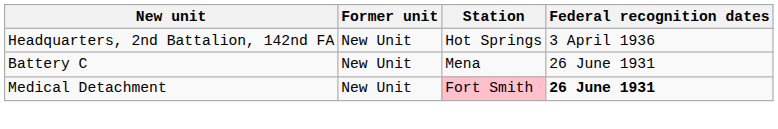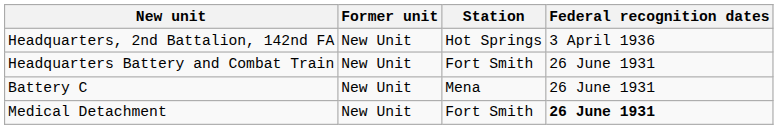+ row: Headquarters Battery and Combat Train | New Unit | Fort Smith | 26 June 1931
Medical Detachment | Station: pink background -> no background
